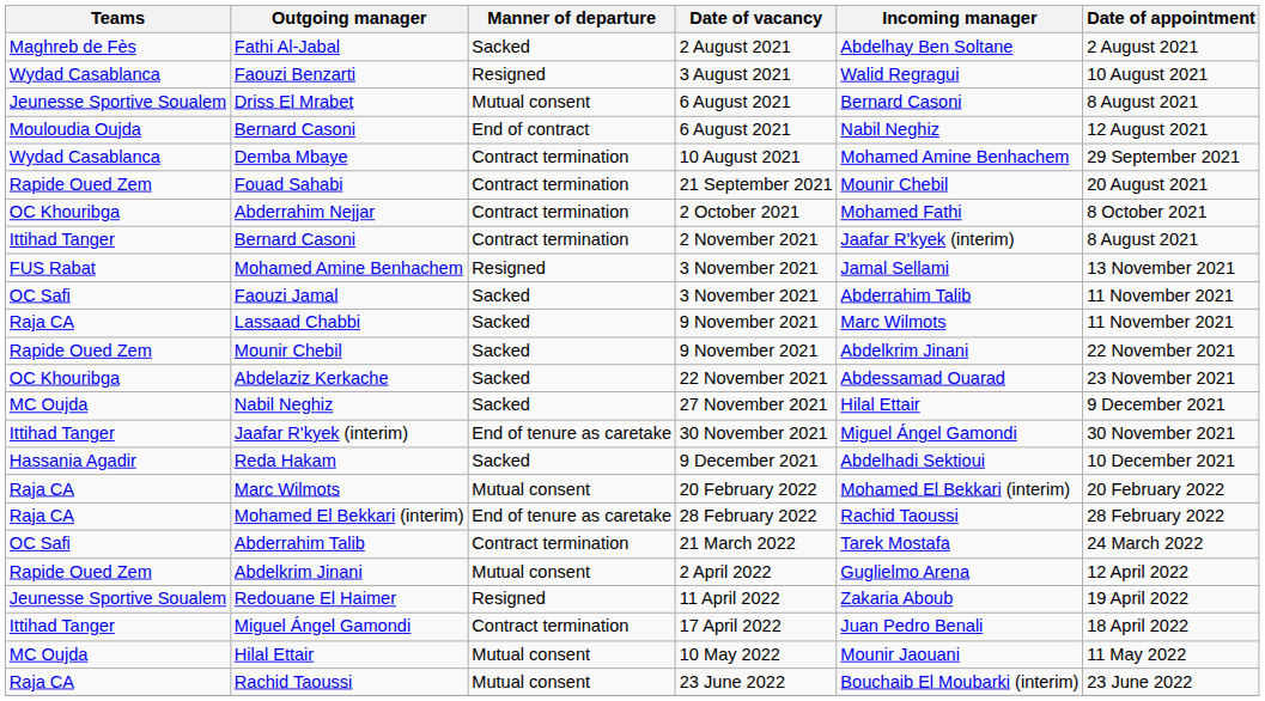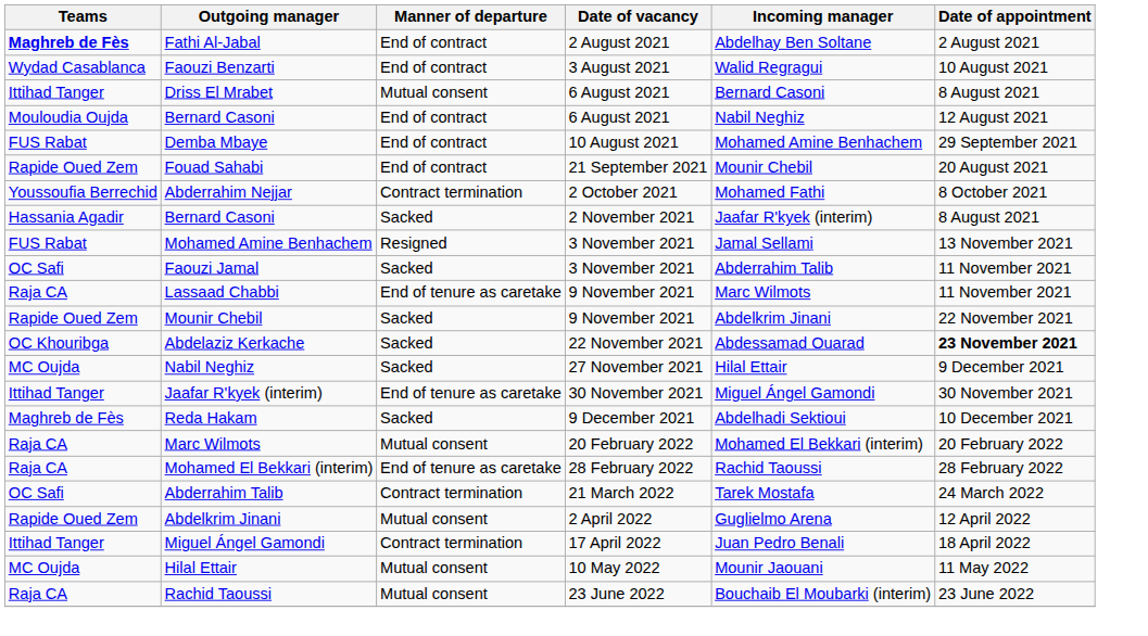Fathi Al-Jabal | Teams: normal -> bold
Fathi Al-Jabal | Manner of departure: Sacked -> End of contract
Faouzi Benzarti | Manner of departure: Resigned -> End of contract
Driss El Mrabet | Teams: Jeunesse Sportive Soualem -> Ittihad Tanger
Demba Mbaye | Teams: Wydad Casablanca -> FUS Rabat
Demba Mbaye | Manner of departure: Contract termination -> End of contract
Fouad Sahabi | Manner of departure: Contract termination -> End of contract
Abderrahim Nejjar | Teams: OC Khouribga -> Youssoufia Berrechid
Bernard Casoni / 2 November 2021 | Teams: Ittihad Tanger -> Hassania Agadir
Bernard Casoni / 2 November 2021 | Manner of departure: Contract termination -> Sacked
Lassaad Chabbi | Manner of departure: Sacked -> End of tenure as caretake
Abdelaziz Kerkache | Date of appointment: normal -> bold
Reda Hakam | Teams: Hassania Agadir -> Maghreb de Fès
- row: Jeunesse Sportive Soualem | Redouane El Haimer | Resigned | 11 April 2022 | Zakaria Aboub | 19 April 2022
